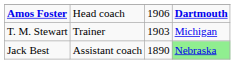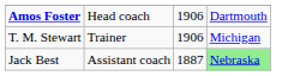Amos Foster | column 4: bold -> normal
T. M. Stewart | column 3: 1903 -> 1906
Jack Best | column 3: 1890 -> 1887
